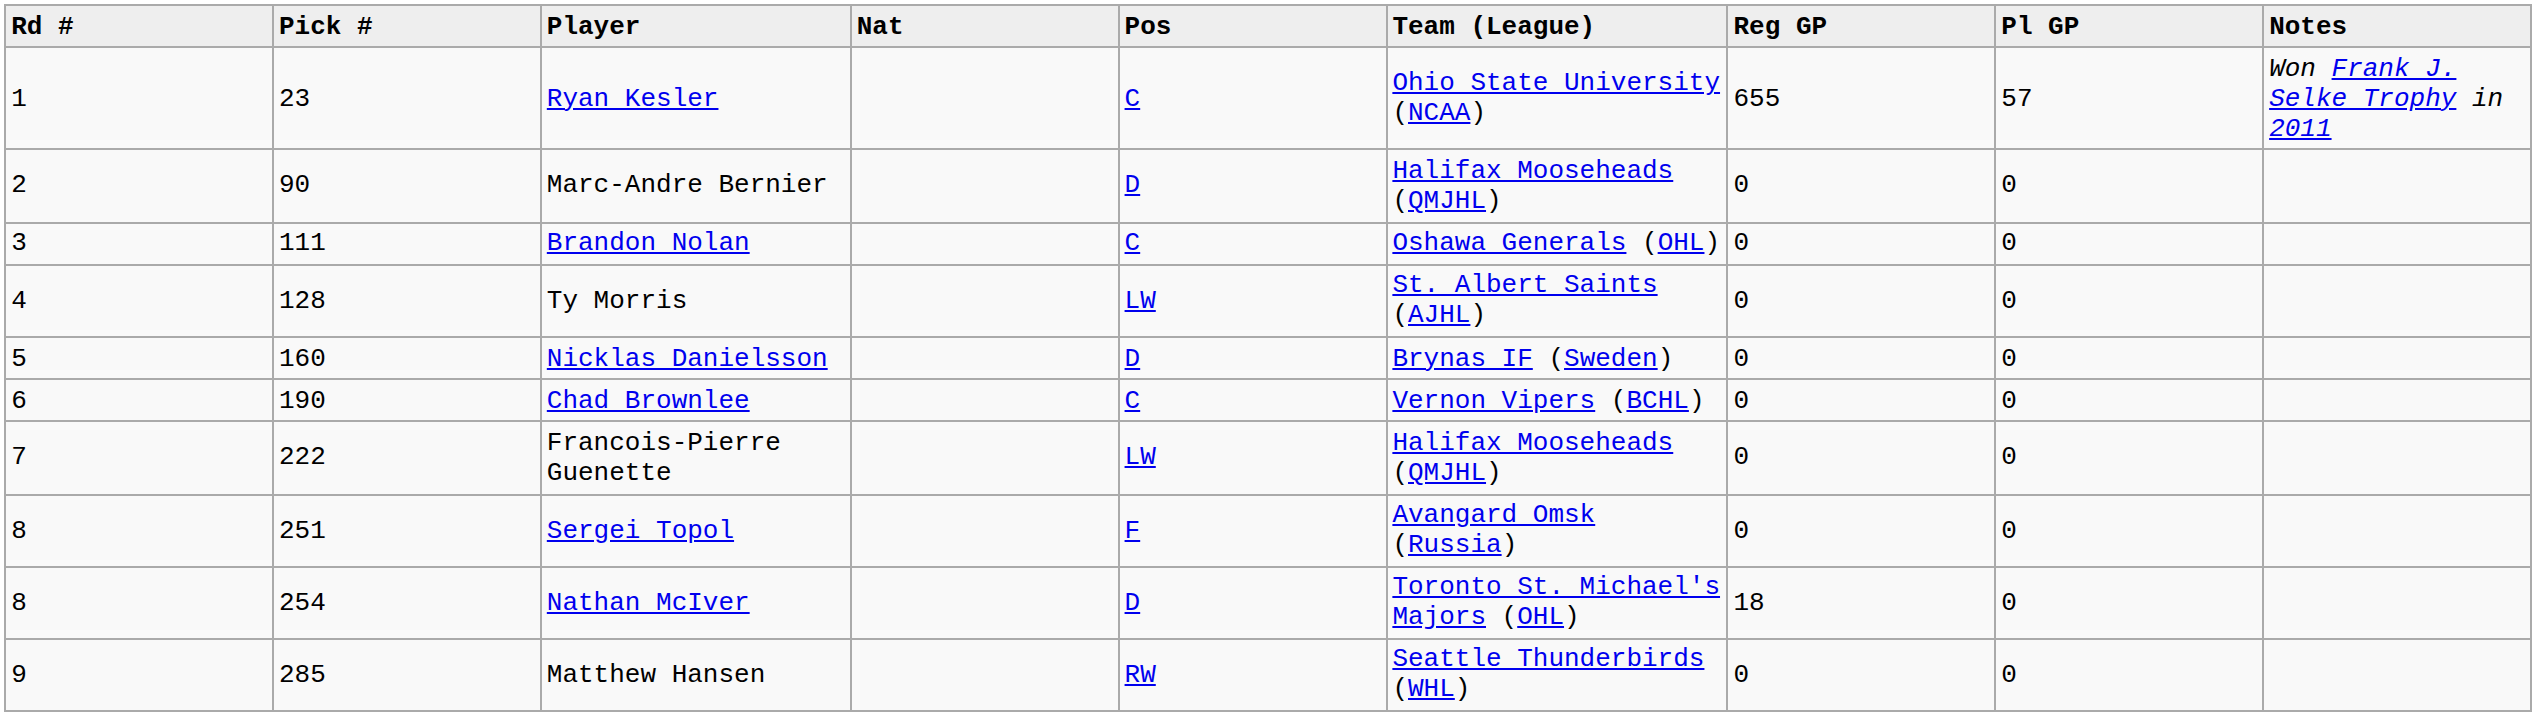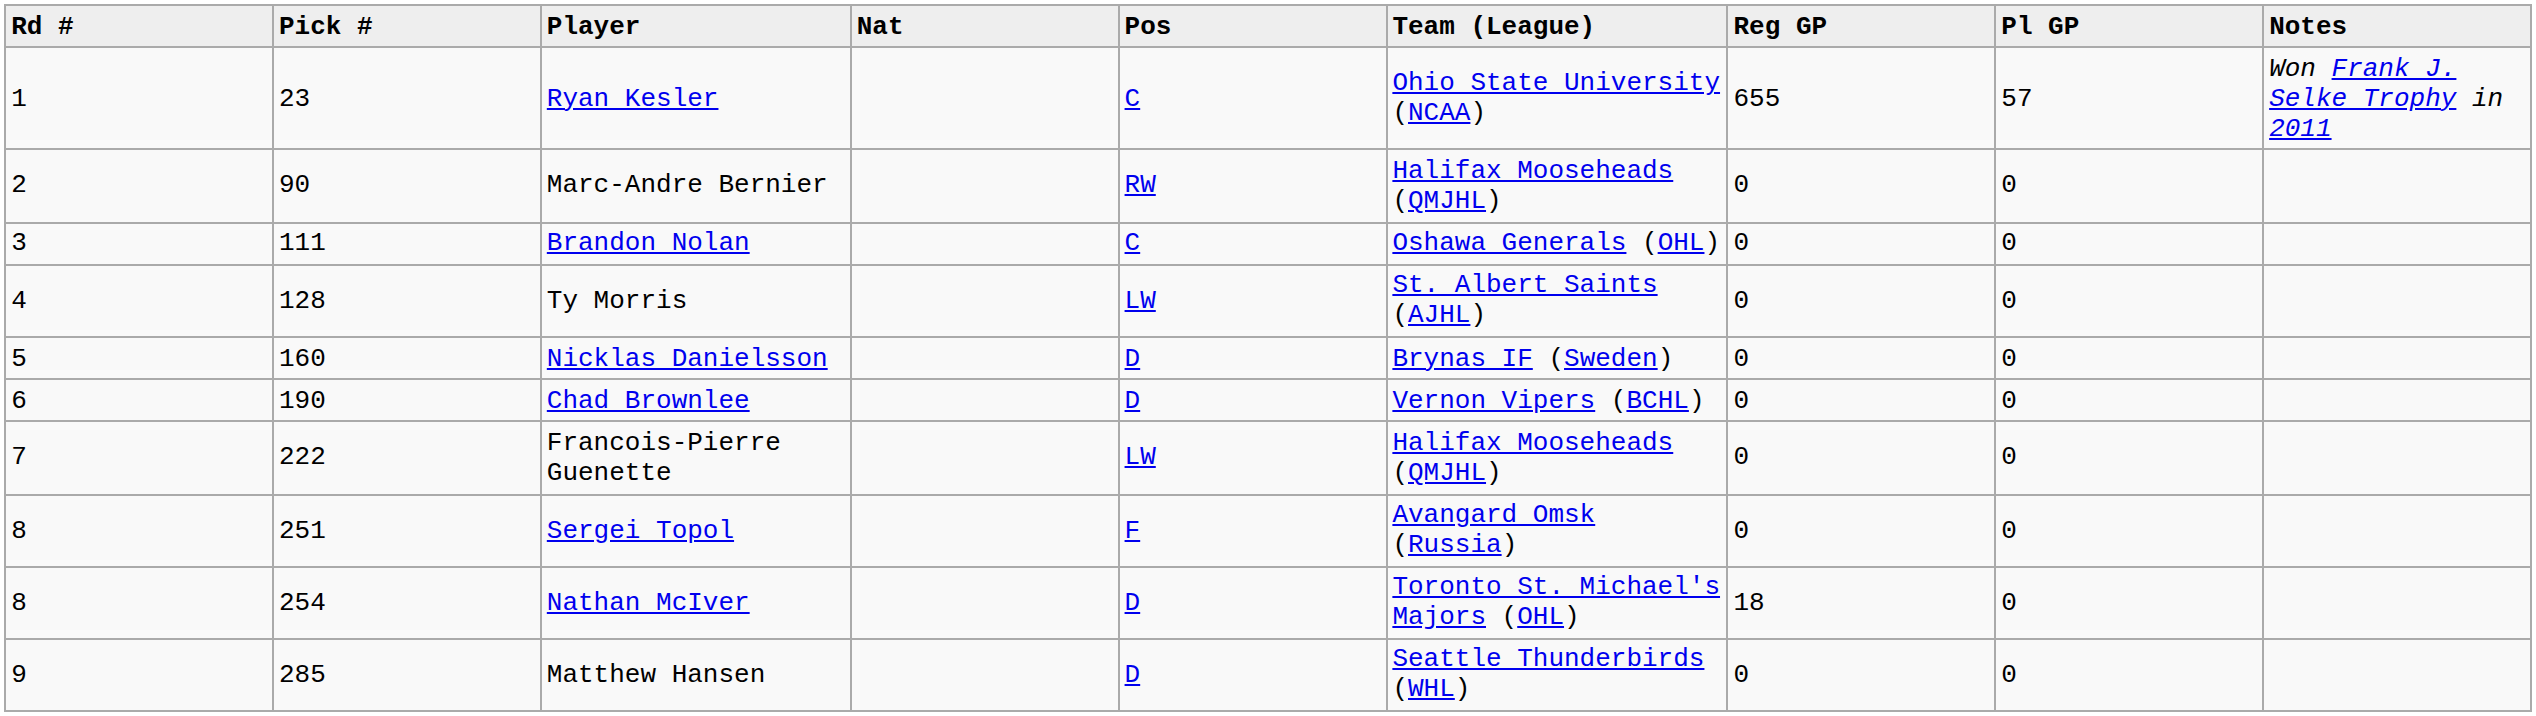Marc-Andre Bernier | Pos: D -> RW
Chad Brownlee | Pos: C -> D
Matthew Hansen | Pos: RW -> D
